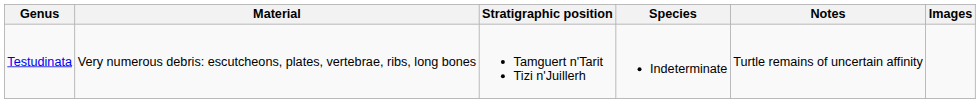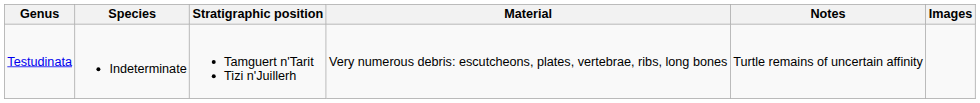columns swapped: Species <-> Material
